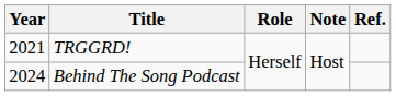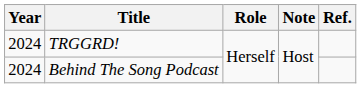TRGGRD! | Year: 2021 -> 2024
